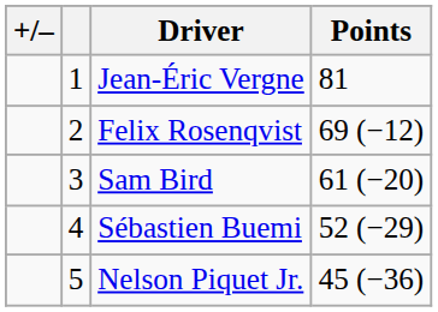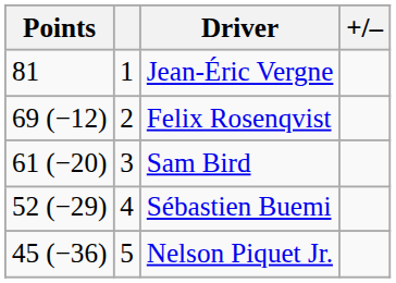columns swapped: +/– <-> Points
